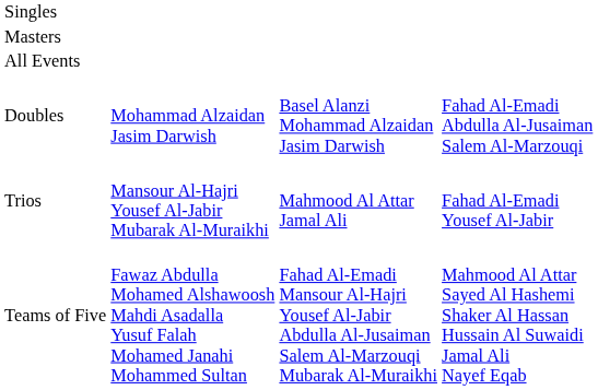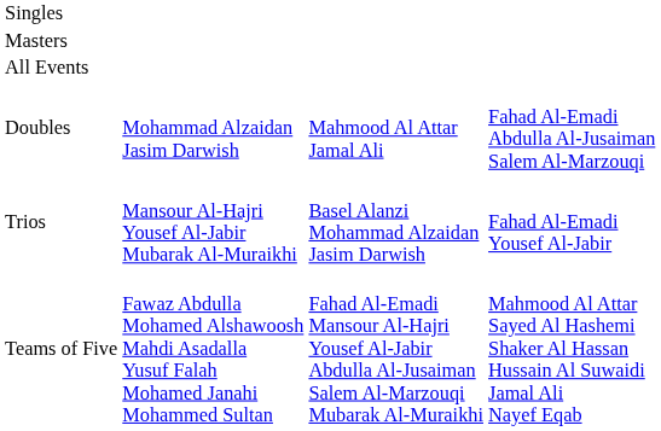Doubles | column 3: Basel Alanzi Mohammad Alzaidan Jasim Darwish -> Mahmood Al Attar Jamal Ali
Trios | column 3: Mahmood Al Attar Jamal Ali -> Basel Alanzi Mohammad Alzaidan Jasim Darwish
